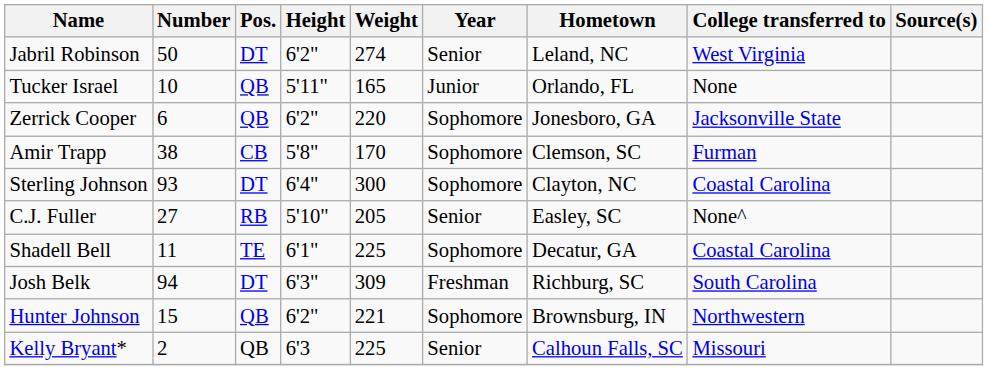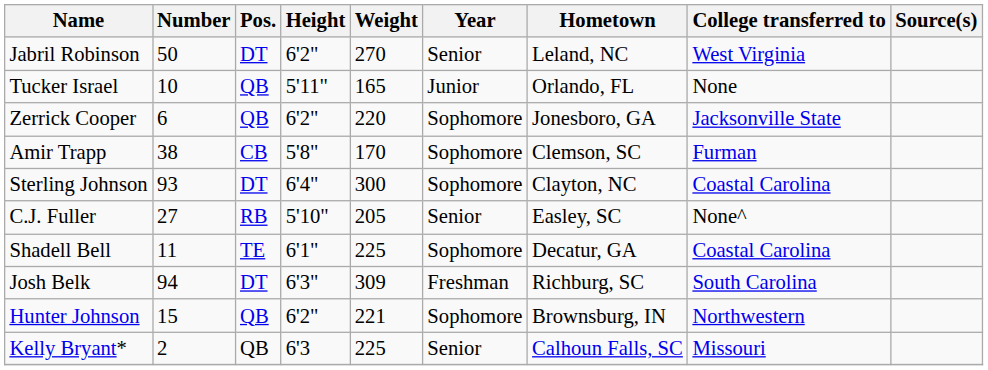Jabril Robinson | Weight: 274 -> 270
